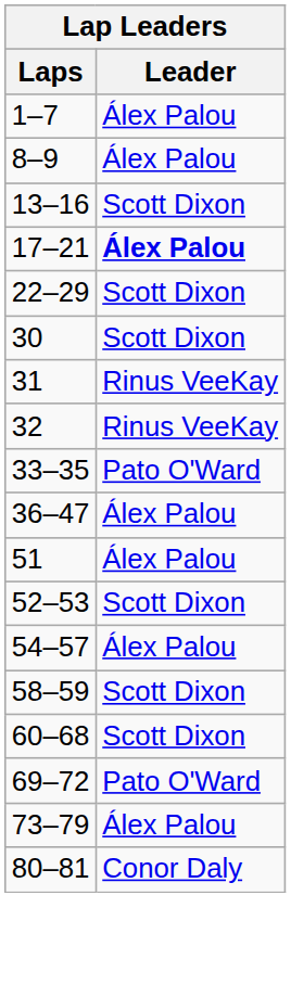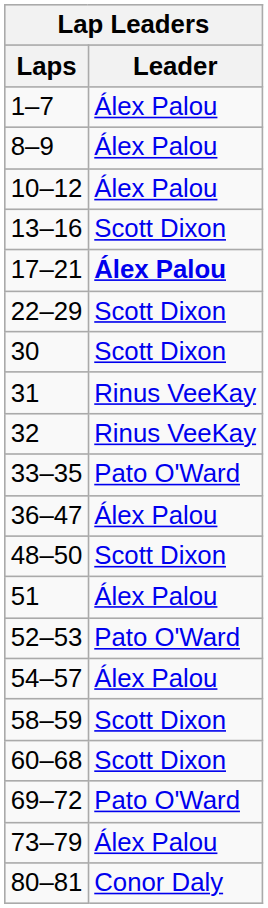+ row: 10–12 | Álex Palou
+ row: 48–50 | Scott Dixon
52–53 | Leader: Scott Dixon -> Pato O'Ward
